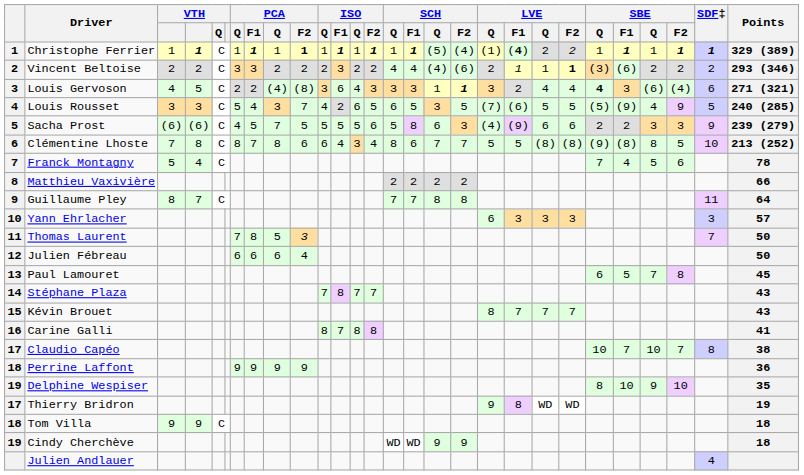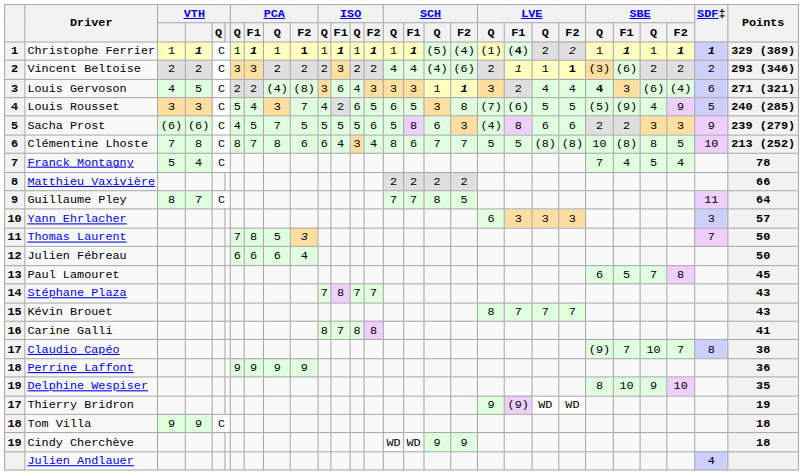Louis Rousset | SCH / F2: 5 -> 8
Sacha Prost | LVE / F1: (9) -> 8
Clémentine Lhoste | column 23: (9) -> 10
Franck Montagny | SBE / F2: 6 -> 4
Guillaume Pley | SCH / F2: 8 -> 5
Claudio Capéo | column 23: 10 -> (9)
Thierry Bridron | LVE / F1: 8 -> (9)
